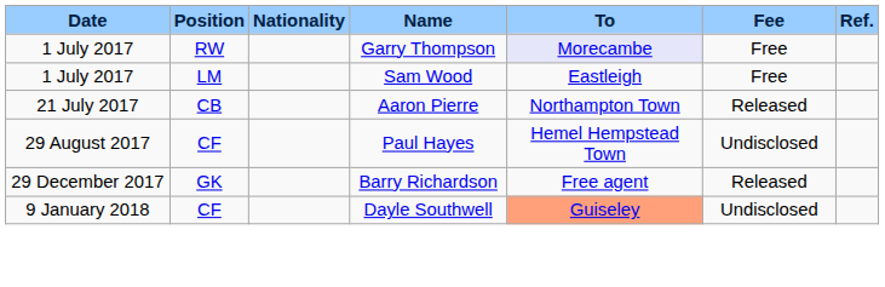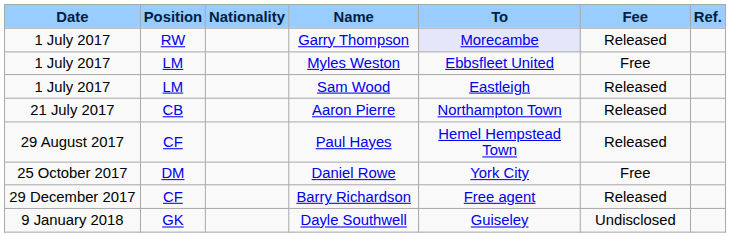Garry Thompson | Fee: Free -> Released
+ row: 1 July 2017 | LM | Myles Weston | Ebbsfleet United | Free
Sam Wood | Fee: Free -> Released
Paul Hayes | Fee: Undisclosed -> Released
+ row: 25 October 2017 | DM | Daniel Rowe | York City | Free
Barry Richardson | Position: GK -> CF
Dayle Southwell | Position: CF -> GK
Dayle Southwell | To: lightsalmon background -> no background
